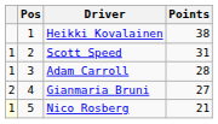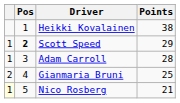Scott Speed | Pos: normal -> bold
Scott Speed | Points: 31 -> 29
Gianmaria Bruni | Points: 27 -> 25
